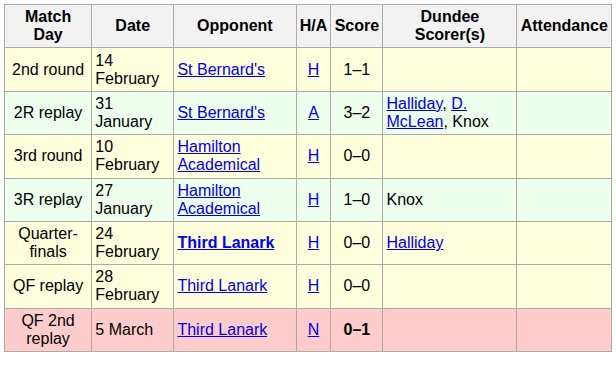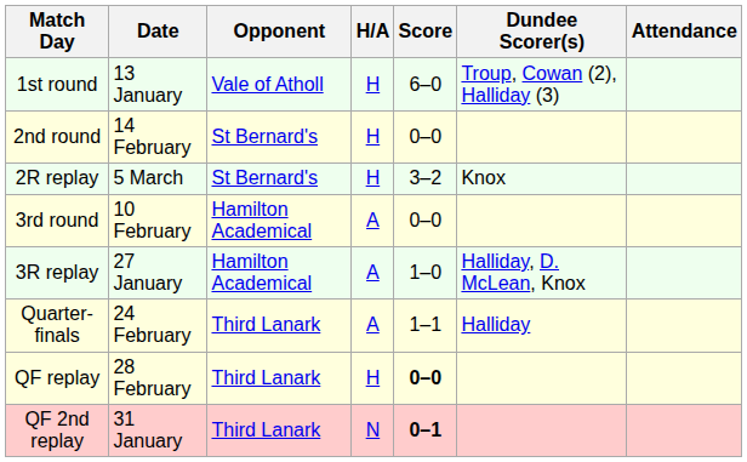+ row: 1st round | 13 January | Vale of Atholl | H | 6–0 | Troup, Cowan (2), Halliday (3)
2nd round | Score: 1–1 -> 0–0
2R replay | Date: 31 January -> 5 March
2R replay | H/A: A -> H
2R replay | Dundee Scorer(s): Halliday, D. McLean, Knox -> Knox
3rd round | H/A: H -> A
3R replay | H/A: H -> A
3R replay | Dundee Scorer(s): Knox -> Halliday, D. McLean, Knox
Quarter-finals | Opponent: bold -> normal
Quarter-finals | H/A: H -> A
Quarter-finals | Score: 0–0 -> 1–1
QF replay | Score: normal -> bold
QF 2nd replay | Date: 5 March -> 31 January
